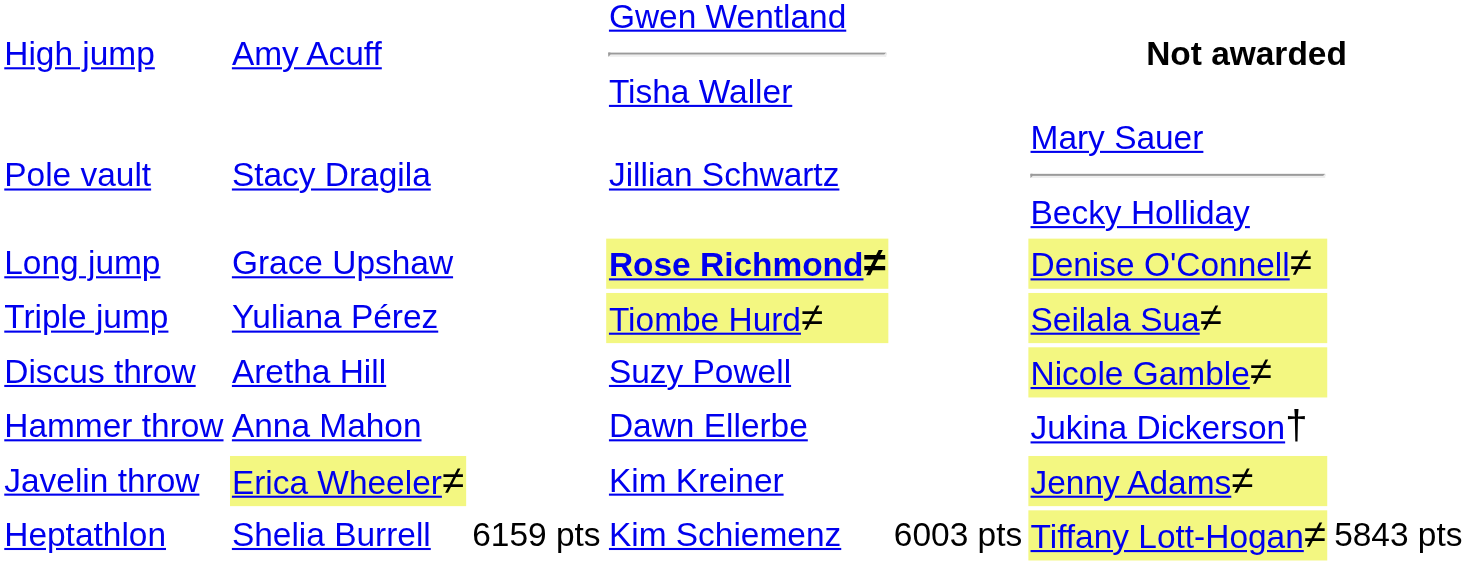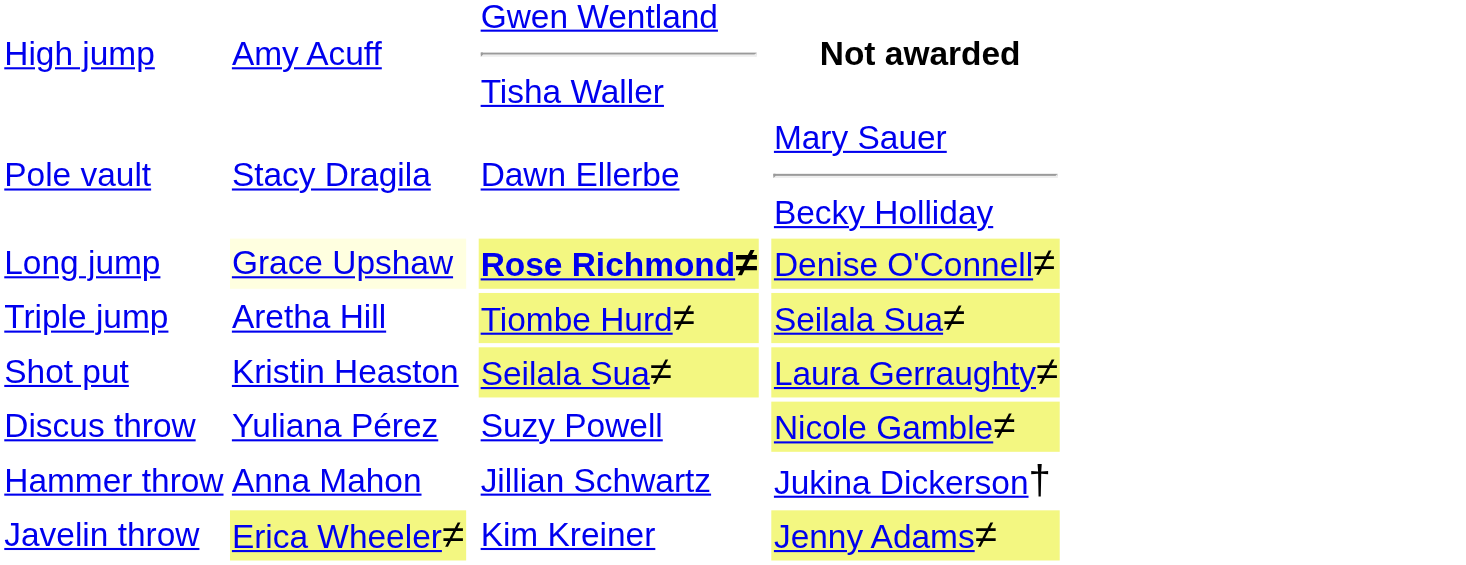Pole vault | column 4: Jillian Schwartz -> Dawn Ellerbe
Long jump | column 2: no background -> lightyellow background
Triple jump | column 2: Yuliana Pérez -> Aretha Hill
+ row: Shot put | Kristin Heaston | Seilala Sua≠ | Laura Gerraughty≠
Discus throw | column 2: Aretha Hill -> Yuliana Pérez
Hammer throw | column 4: Dawn Ellerbe -> Jillian Schwartz
- row: Heptathlon | Shelia Burrell | 6159 pts | Kim Schiemenz | 6003 pts | Tiffany Lott-Hogan≠ | 5843 pts
